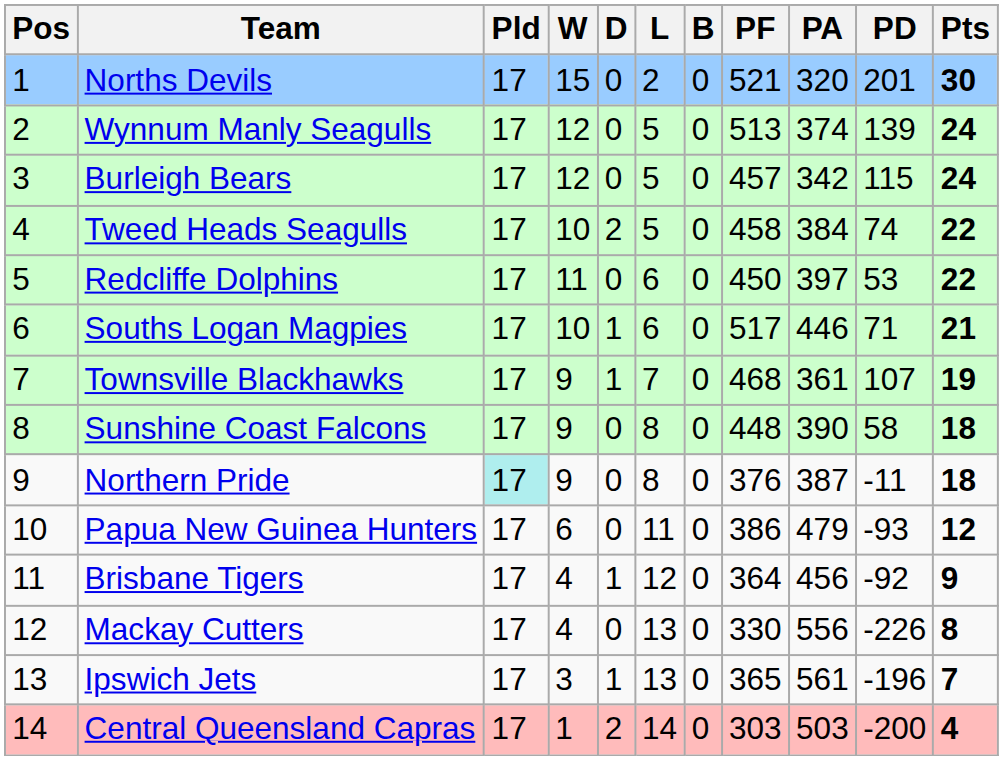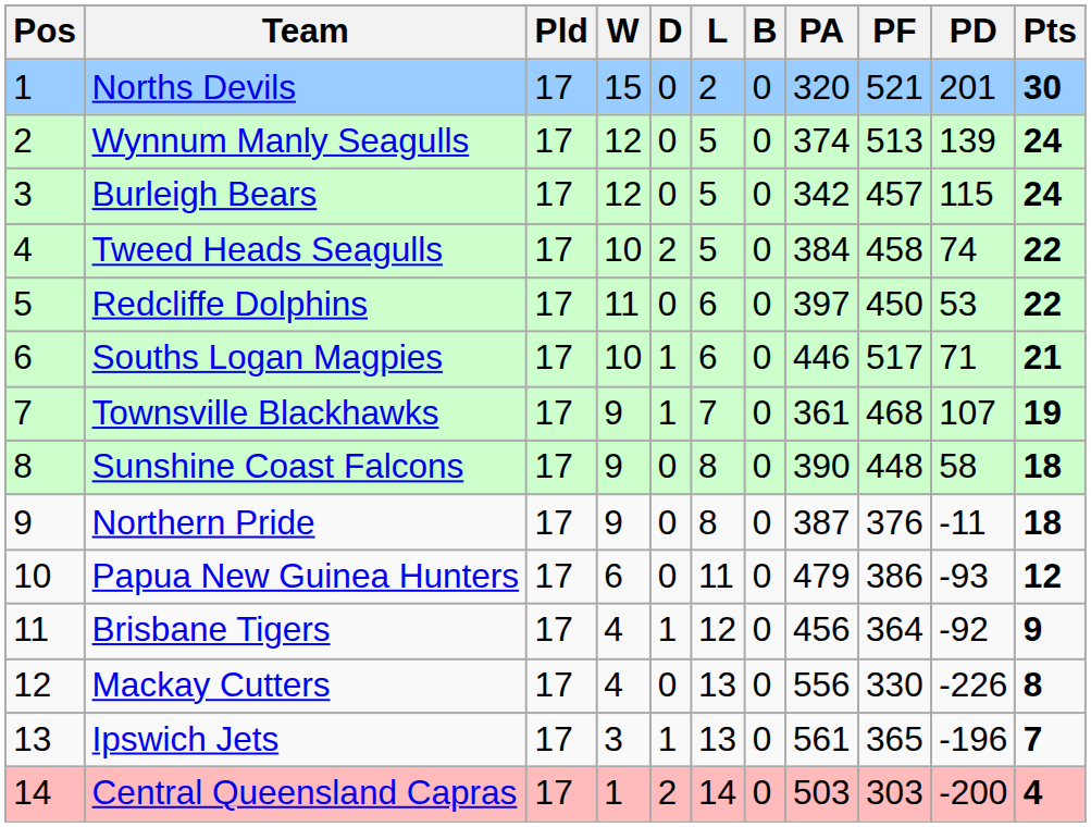columns swapped: PF <-> PA
Northern Pride | Pld: paleturquoise background -> no background
